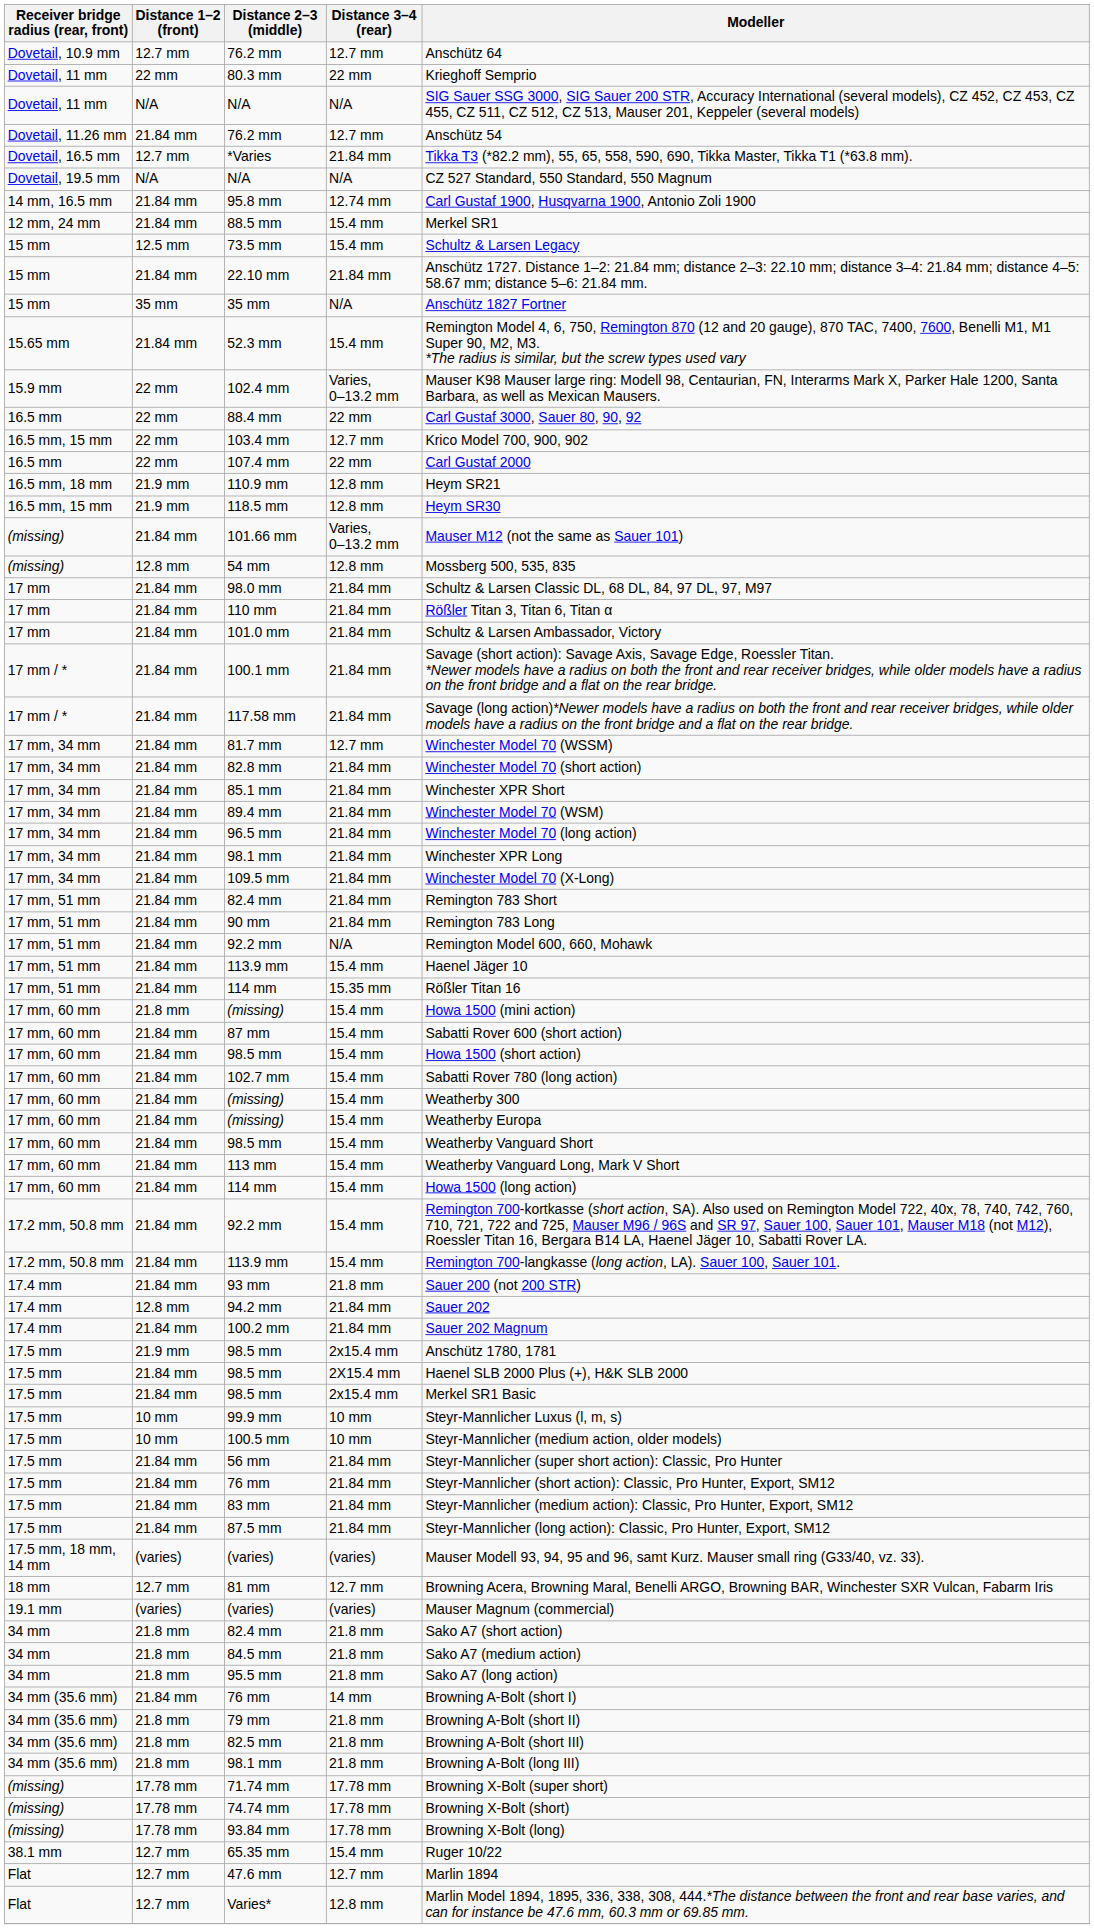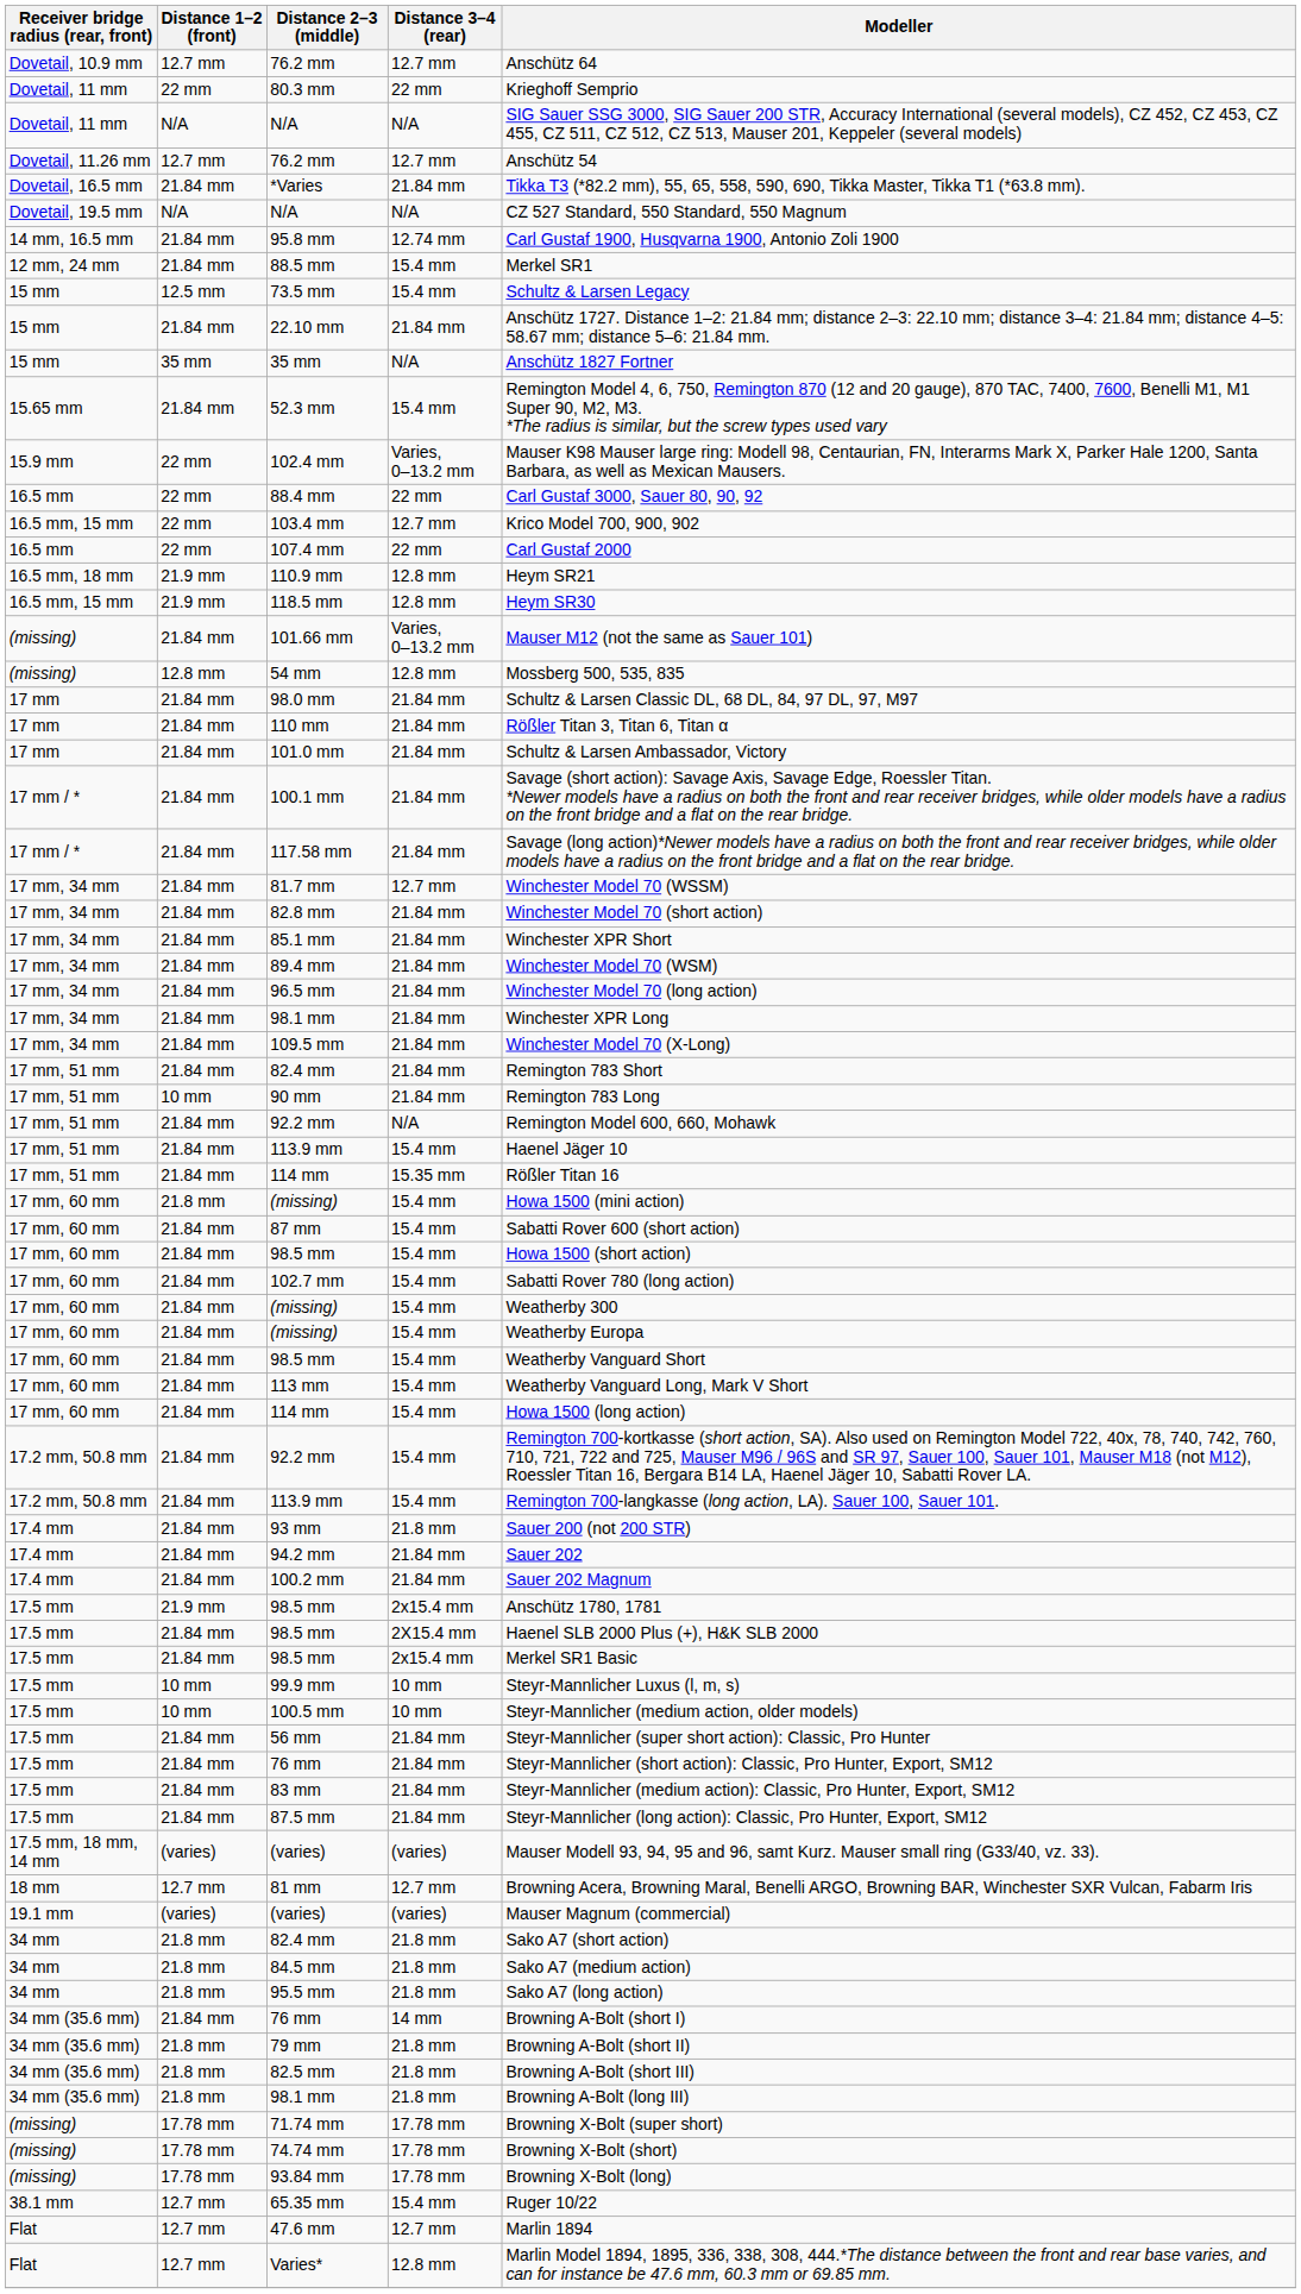Dovetail, 11.26 mm / 76.2 mm | Distance 1–2 (front): 21.84 mm -> 12.7 mm
*Varies | Distance 1–2 (front): 12.7 mm -> 21.84 mm
90 mm | Distance 1–2 (front): 21.84 mm -> 10 mm
94.2 mm | Distance 1–2 (front): 12.8 mm -> 21.84 mm
